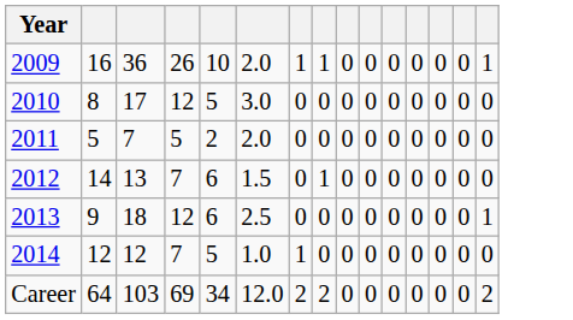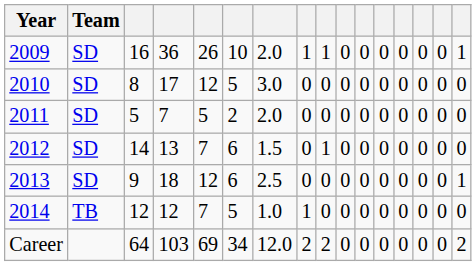+ column: Team | SD | SD | SD | SD | SD | TB
